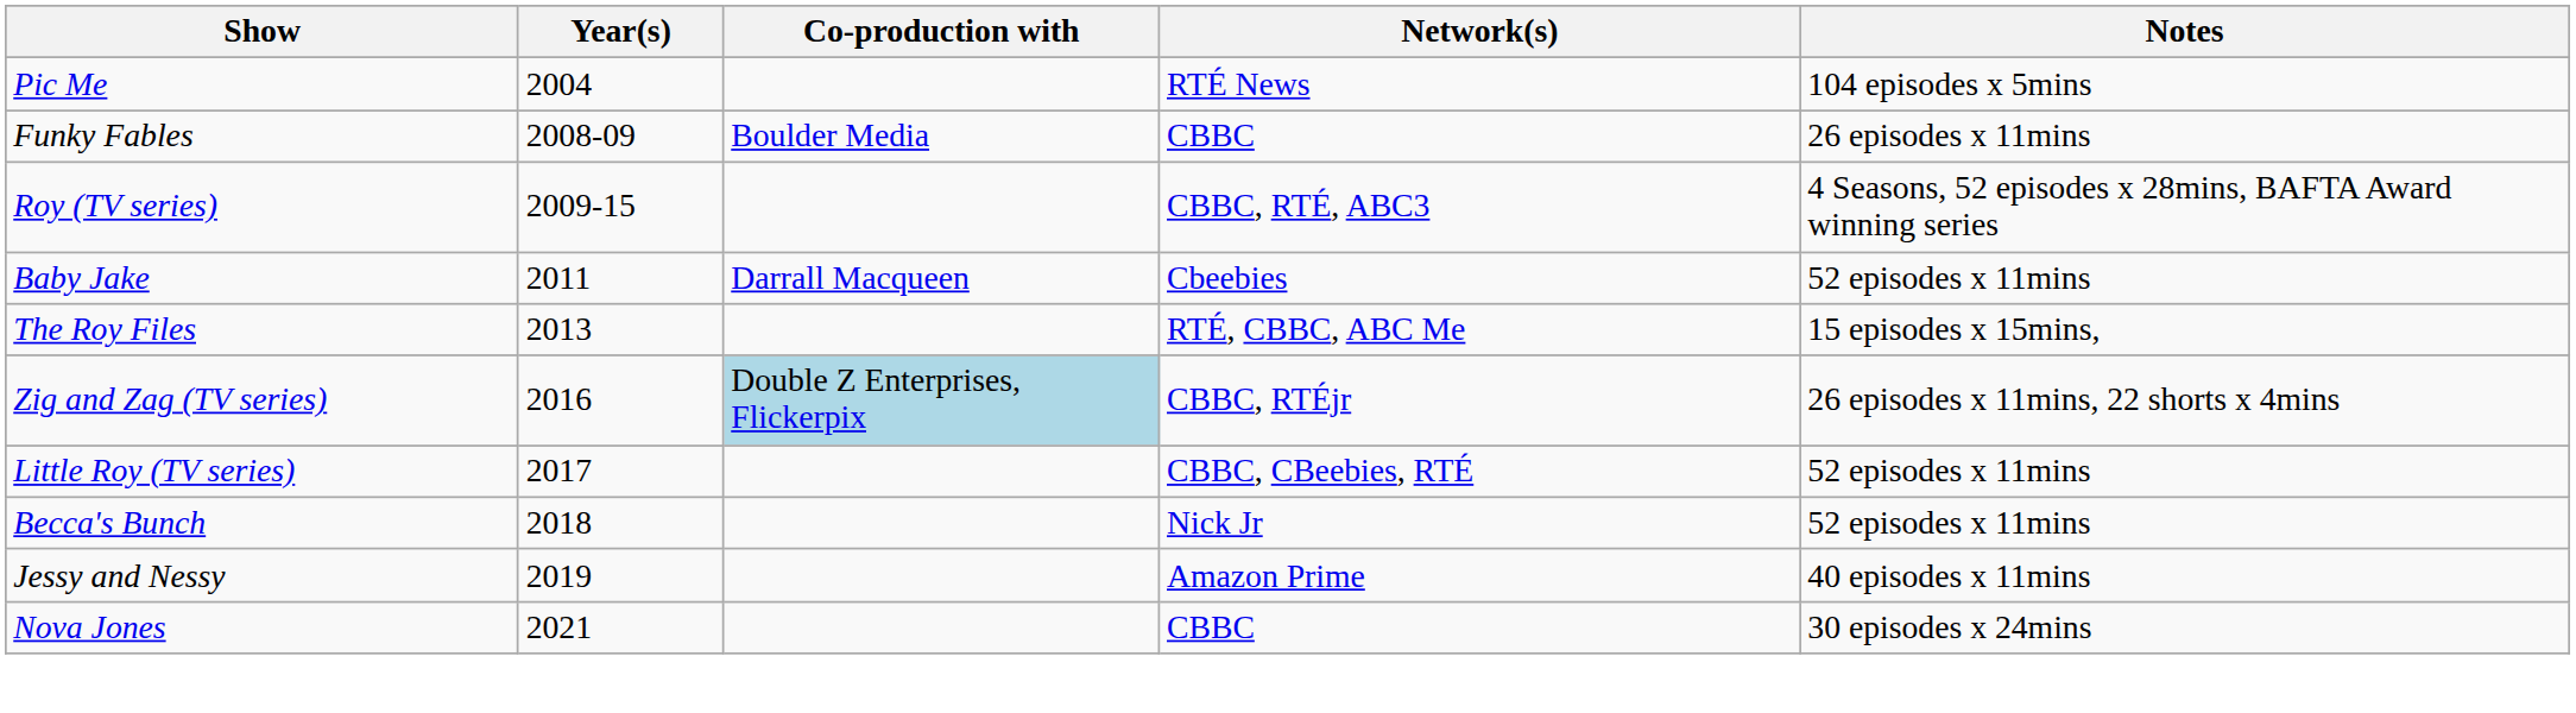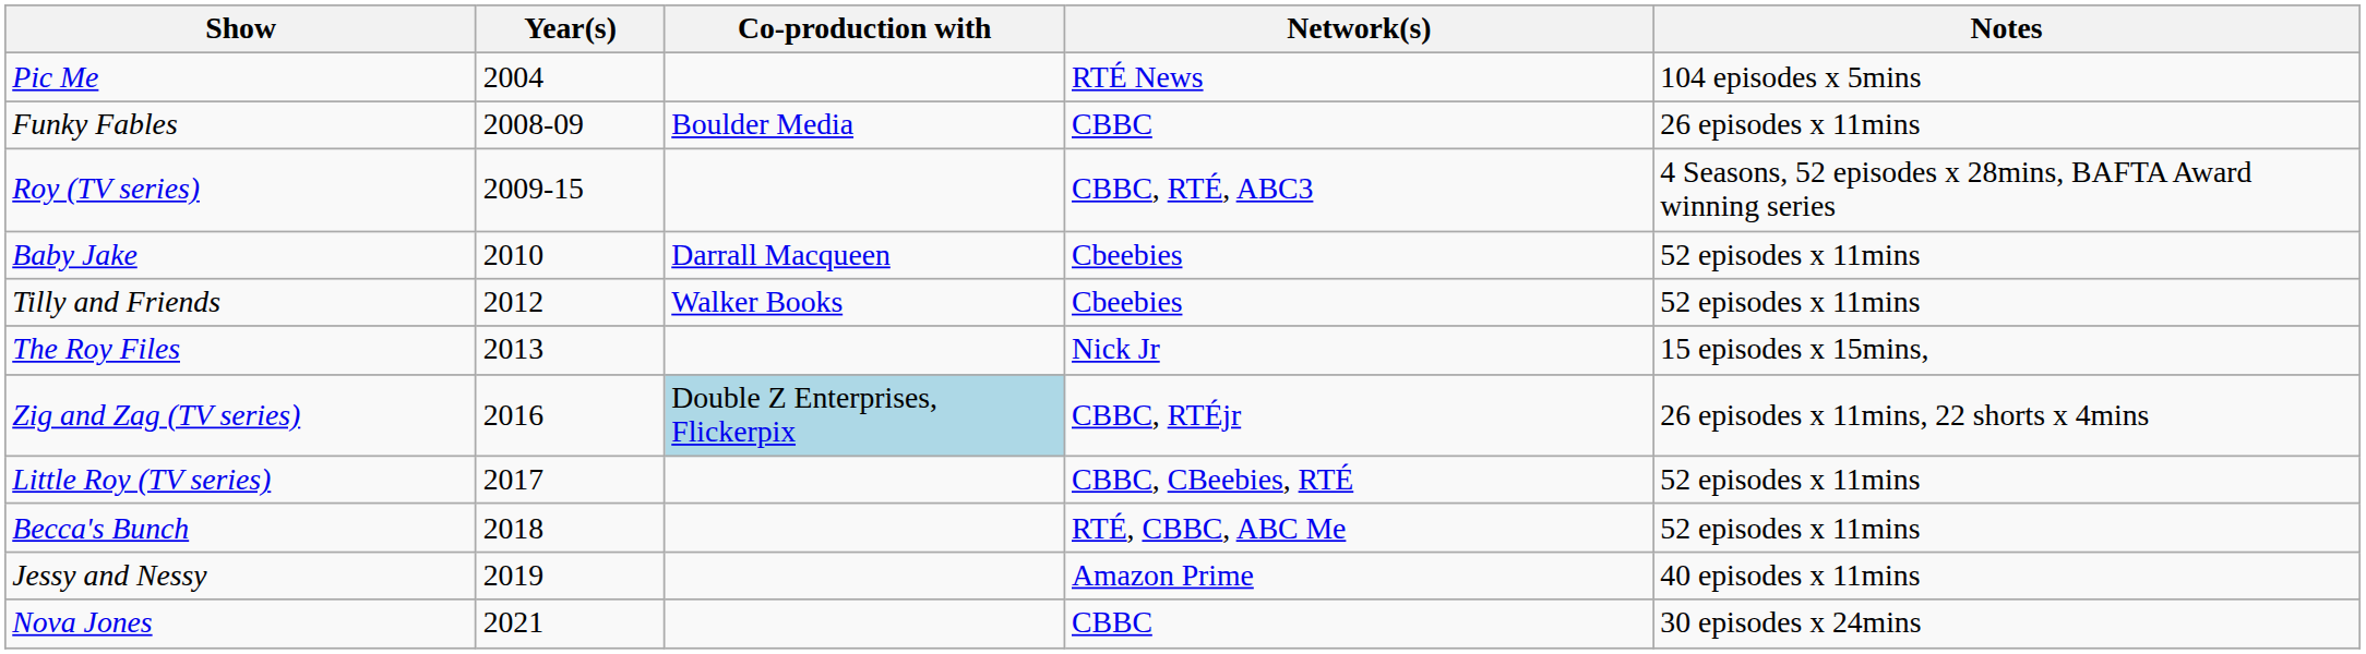Baby Jake | Year(s): 2011 -> 2010
+ row: Tilly and Friends | 2012 | Walker Books | Cbeebies | 52 episodes x 11mins
The Roy Files | Network(s): RTÉ, CBBC, ABC Me -> Nick Jr
Becca's Bunch | Network(s): Nick Jr -> RTÉ, CBBC, ABC Me
